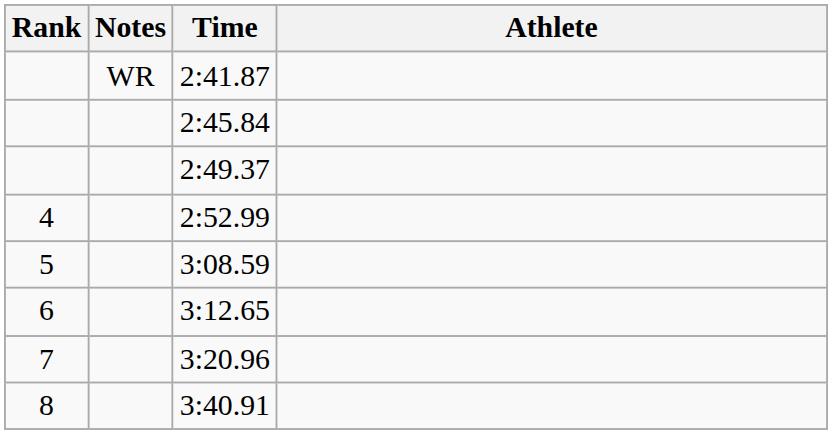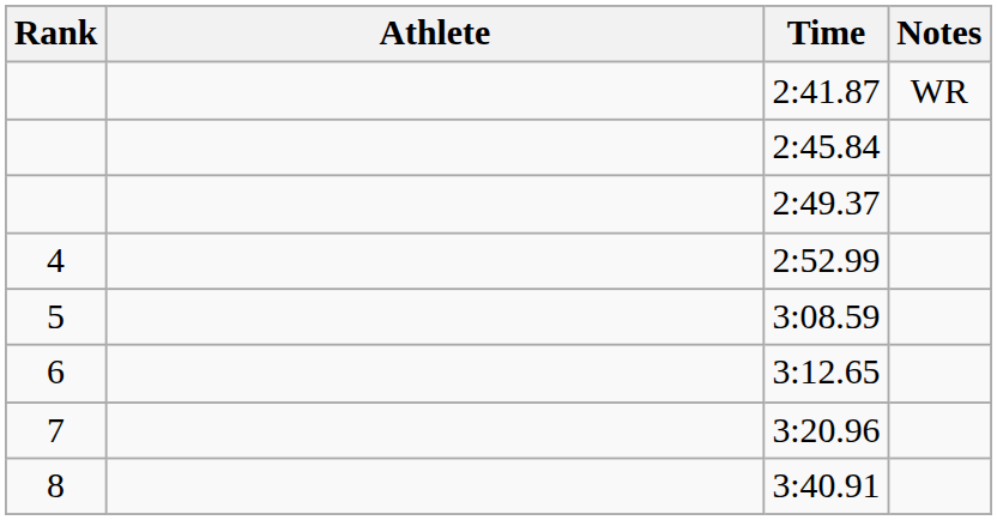columns swapped: Athlete <-> Notes
